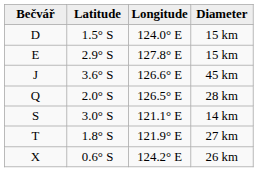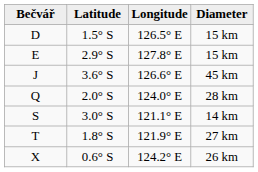D | Longitude: 124.0° E -> 126.5° E
Q | Longitude: 126.5° E -> 124.0° E
